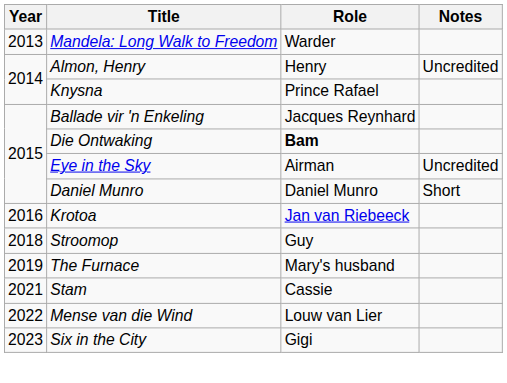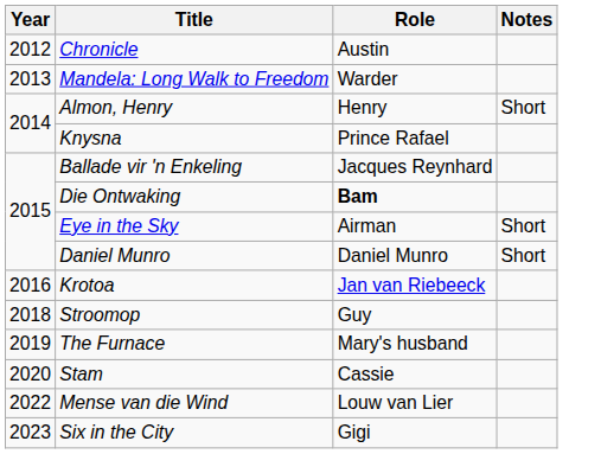+ row: 2012 | Chronicle | Austin
Almon, Henry | Notes: Uncredited -> Short
Eye in the Sky | Notes: Uncredited -> Short
Stam | Year: 2021 -> 2020
